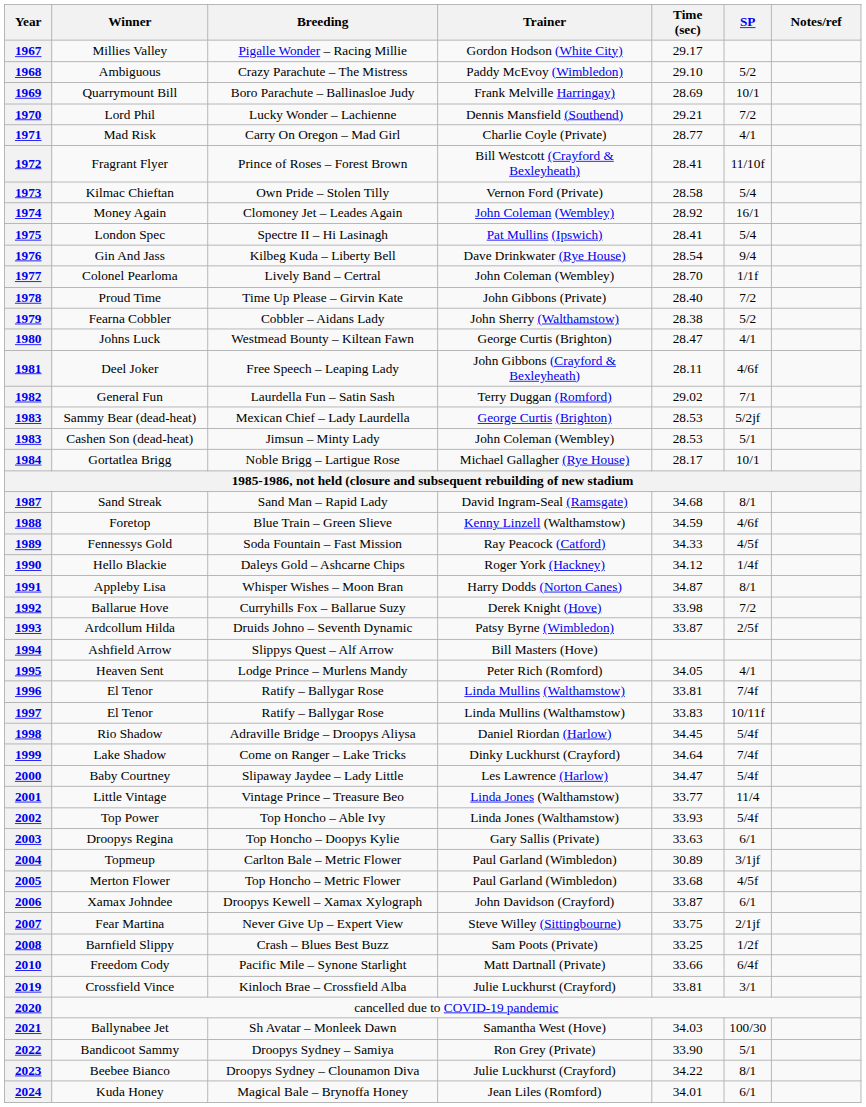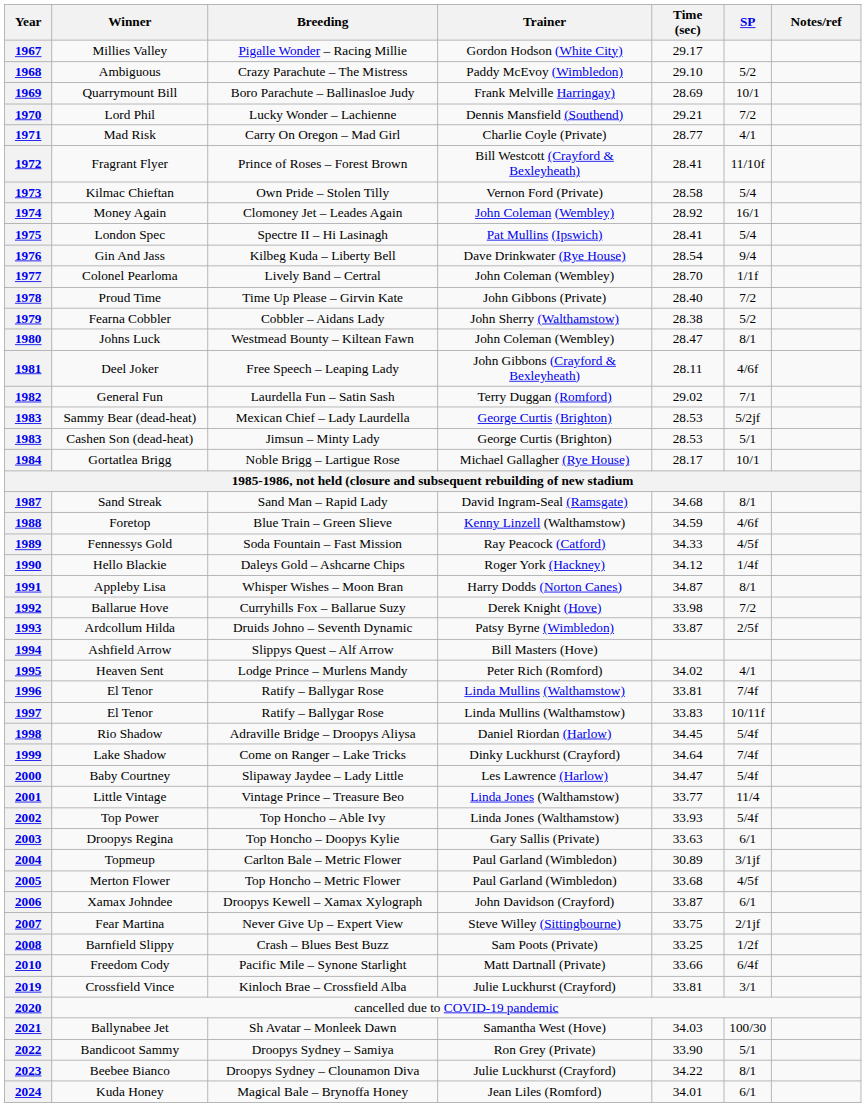1980 | Trainer: George Curtis (Brighton) -> John Coleman (Wembley)
1980 | SP: 4/1 -> 8/1
1983 / Cashen Son (dead-heat) | Trainer: John Coleman (Wembley) -> George Curtis (Brighton)
1995 | Time (sec): 34.05 -> 34.02
